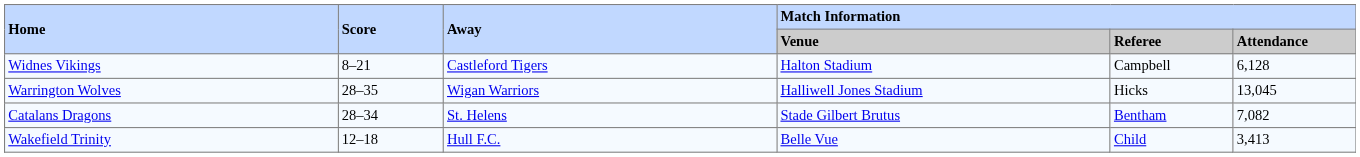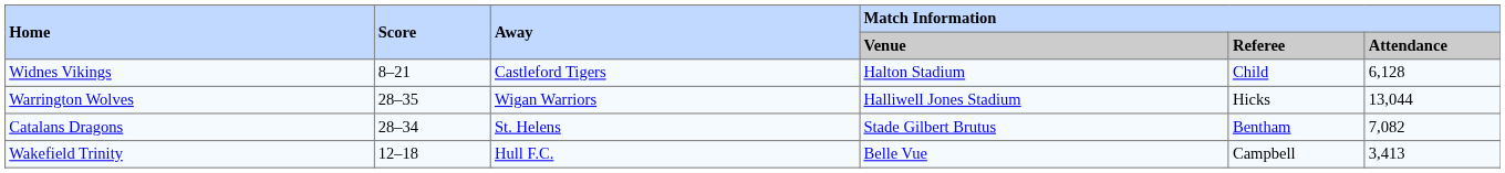Widnes Vikings | Match Information / Referee: Campbell -> Child
Warrington Wolves | Match Information / Attendance: 13,045 -> 13,044
Wakefield Trinity | Match Information / Referee: Child -> Campbell
